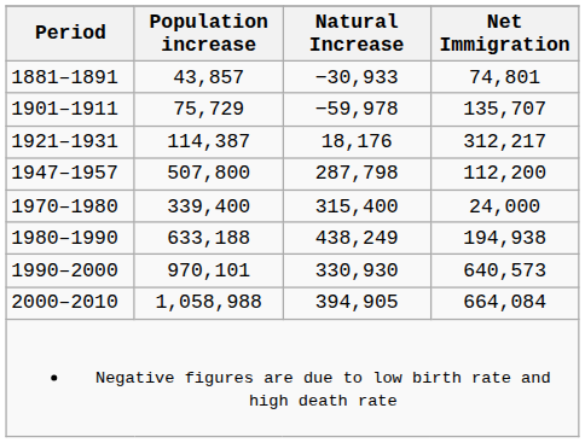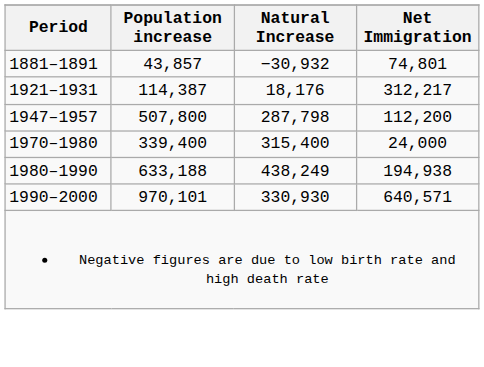1881–1891 | Natural Increase: −30,933 -> −30,932
- row: 1901–1911 | 75,729 | −59,978 | 135,707
1990–2000 | Net Immigration: 640,573 -> 640,571
- row: 2000–2010 | 1,058,988 | 394,905 | 664,084
